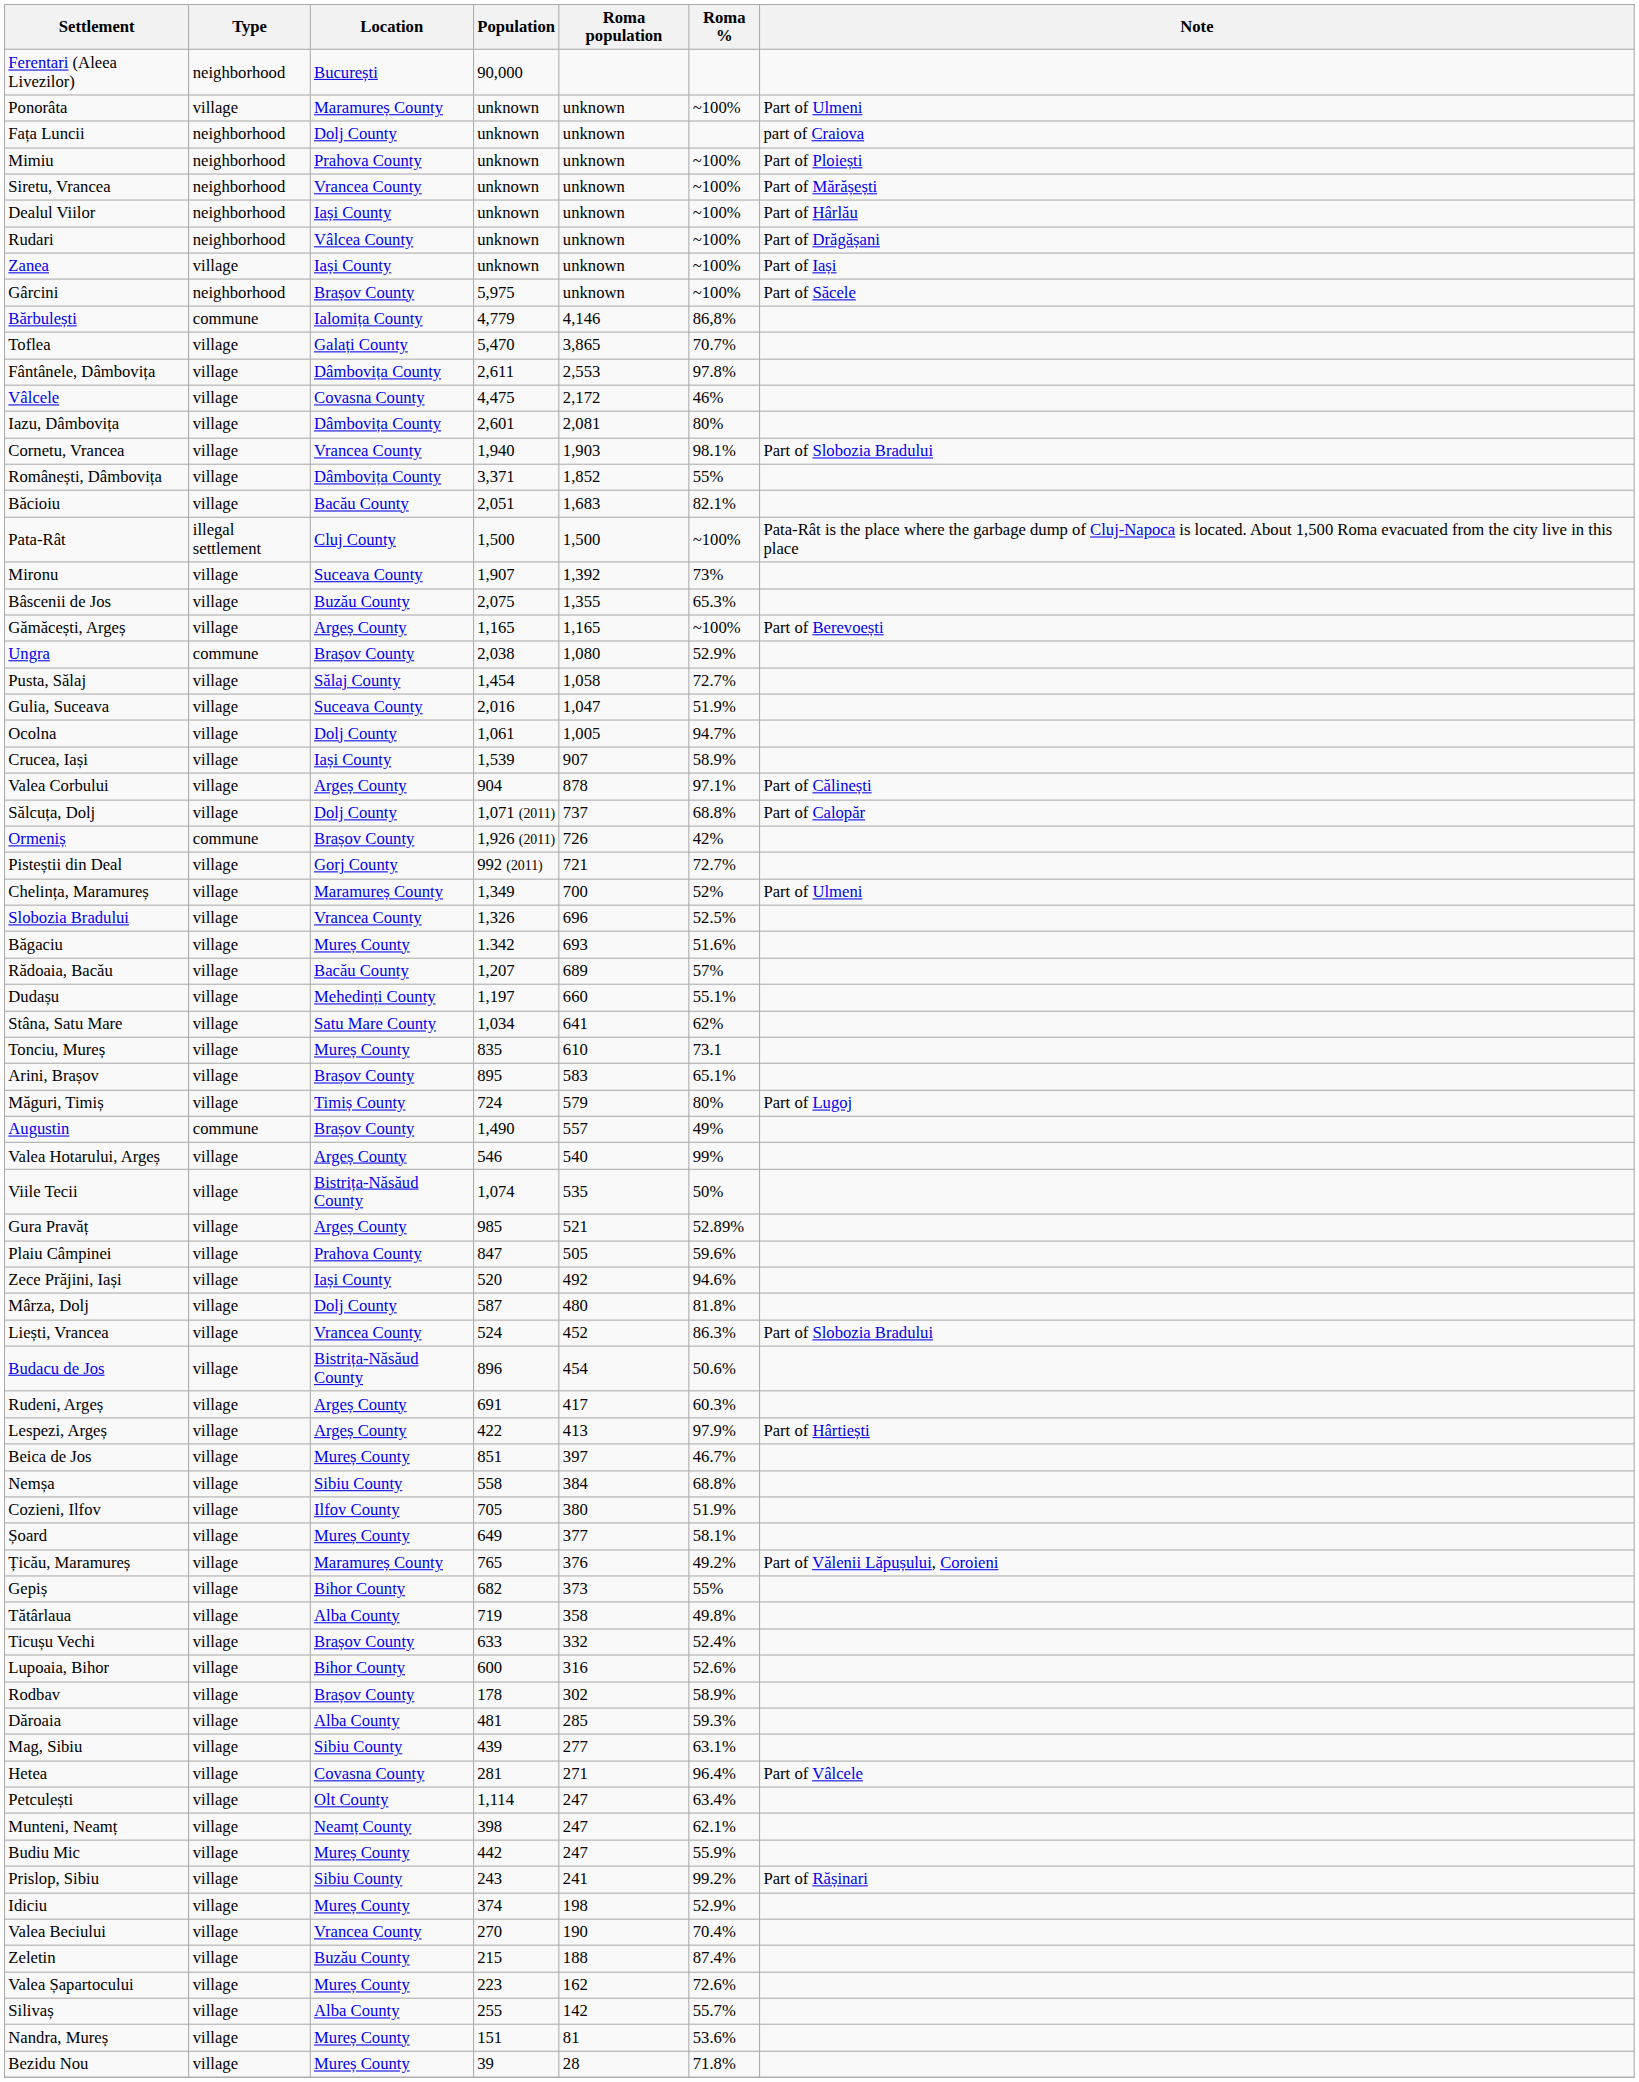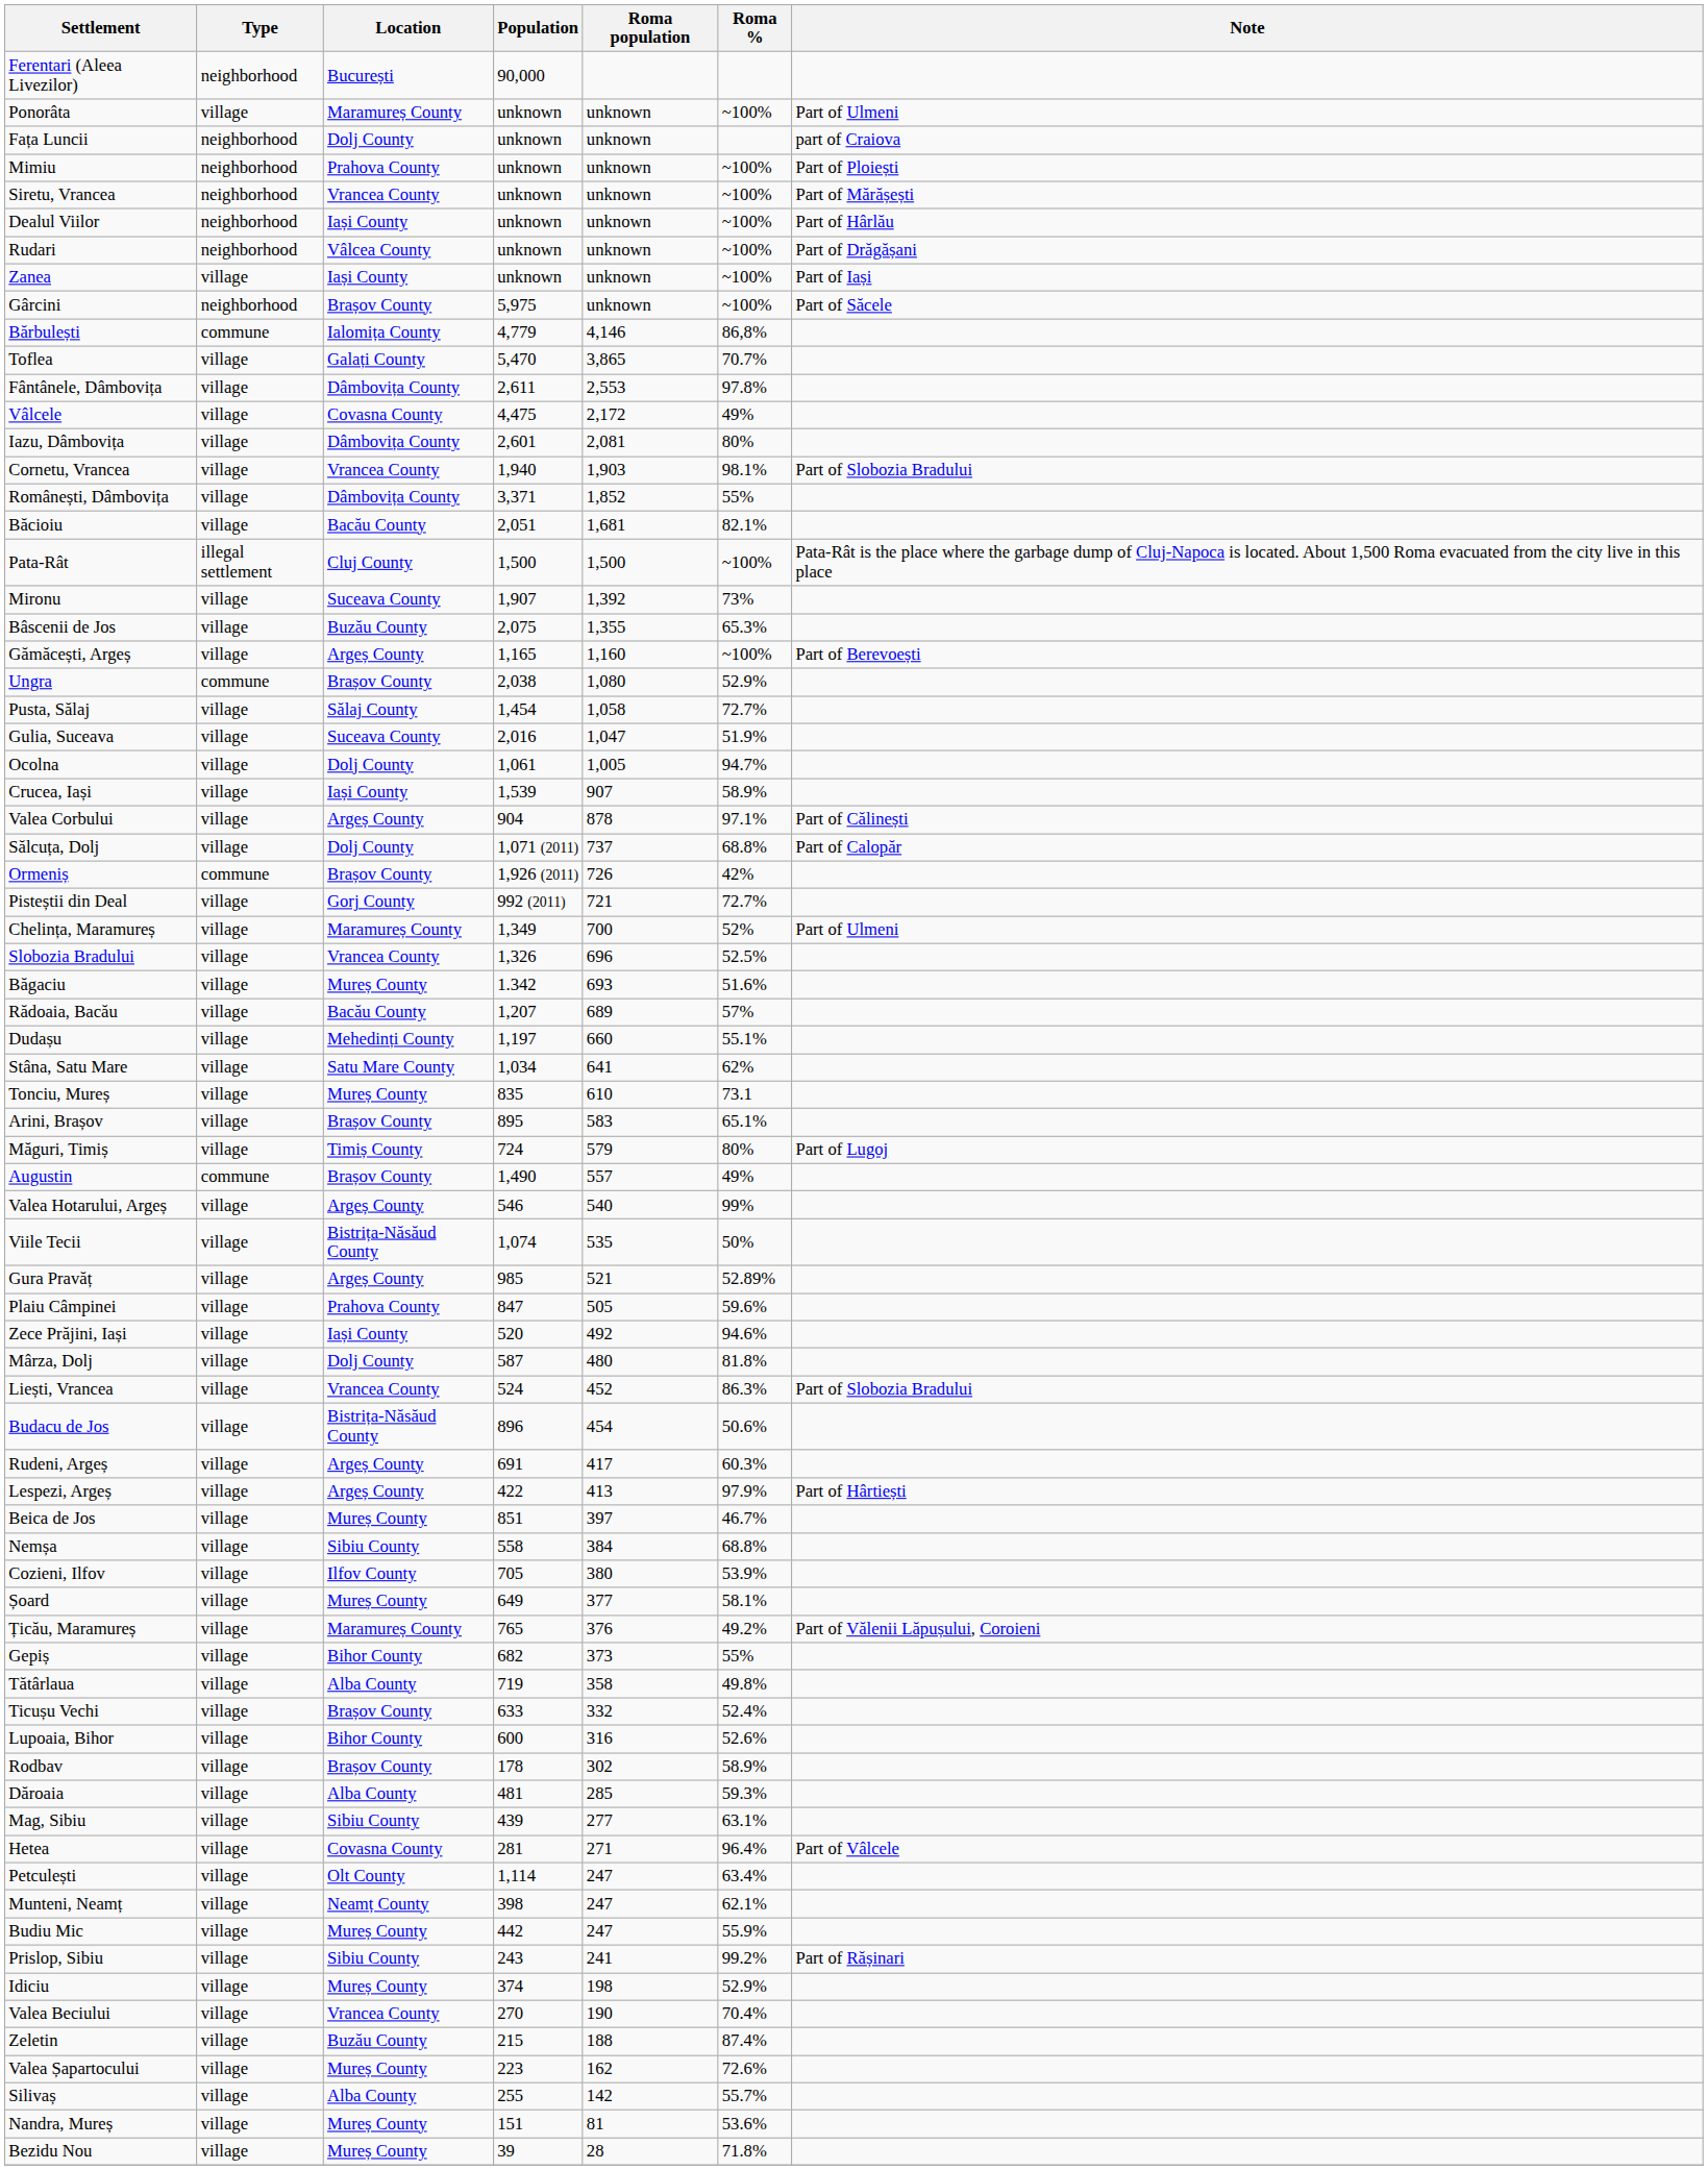Vâlcele | Roma %: 46% -> 49%
Băcioiu | Roma population: 1,683 -> 1,681
Gămăcești, Argeș | Roma population: 1,165 -> 1,160
Cozieni, Ilfov | Roma %: 51.9% -> 53.9%
